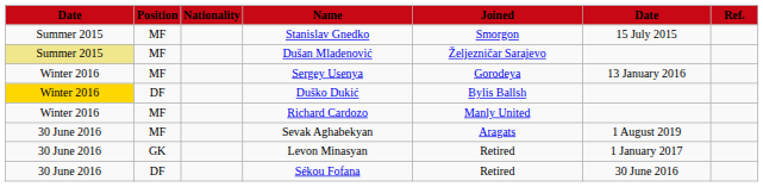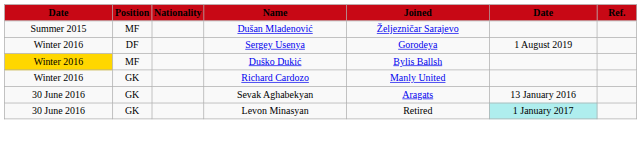- row: Summer 2015 | MF | Stanislav Gnedko | Smorgon | 15 July 2015
Dušan Mladenović | column 1: khaki background -> no background
Sergey Usenya | Position: MF -> DF
Sergey Usenya | column 6: 13 January 2016 -> 1 August 2019
Duško Dukić | Position: DF -> MF
Richard Cardozo | Position: MF -> GK
Sevak Aghabekyan | Position: MF -> GK
Sevak Aghabekyan | column 6: 1 August 2019 -> 13 January 2016
Levon Minasyan | column 6: no background -> paleturquoise background
- row: 30 June 2016 | DF | Sékou Fofana | Retired | 30 June 2016
